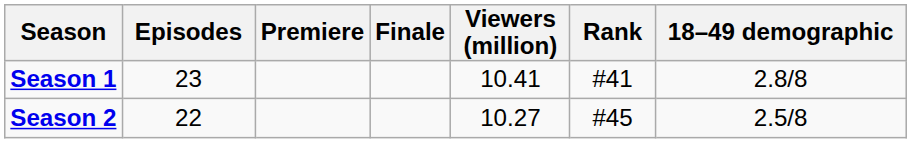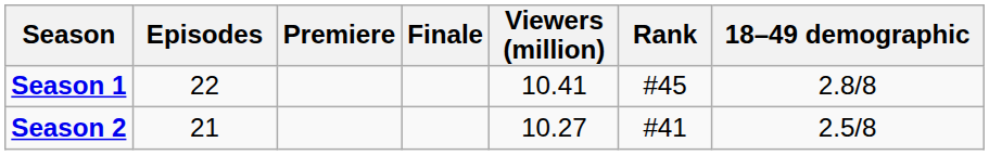Season 1 | Episodes: 23 -> 22
Season 1 | Rank: #41 -> #45
Season 2 | Episodes: 22 -> 21
Season 2 | Rank: #45 -> #41
